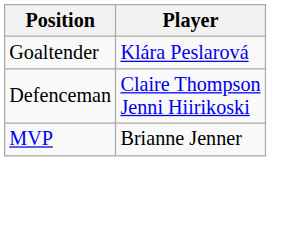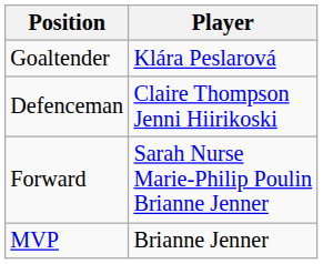+ row: Forward | Sarah Nurse Marie-Philip Poulin Brianne Jenner
